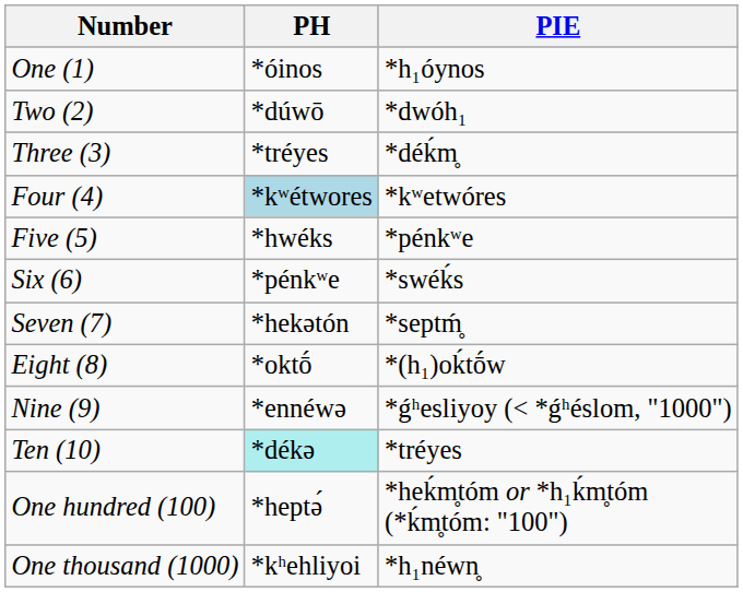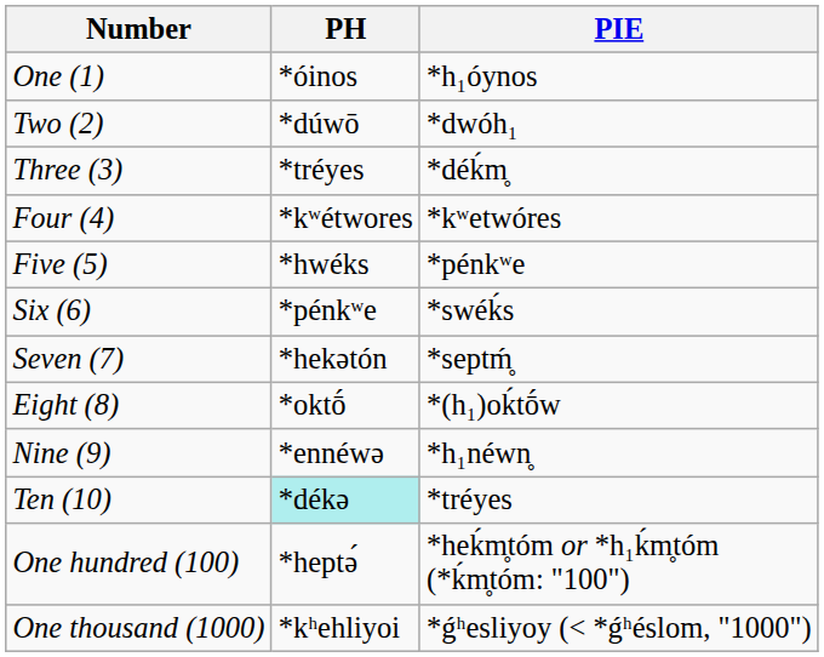Four (4) | PH: lightblue background -> no background
Nine (9) | PIE: *ǵʰesliyoy (< *ǵʰéslom, "1000") -> *h₁néwn̥
One thousand (1000) | PIE: *h₁néwn̥ -> *ǵʰesliyoy (< *ǵʰéslom, "1000")
